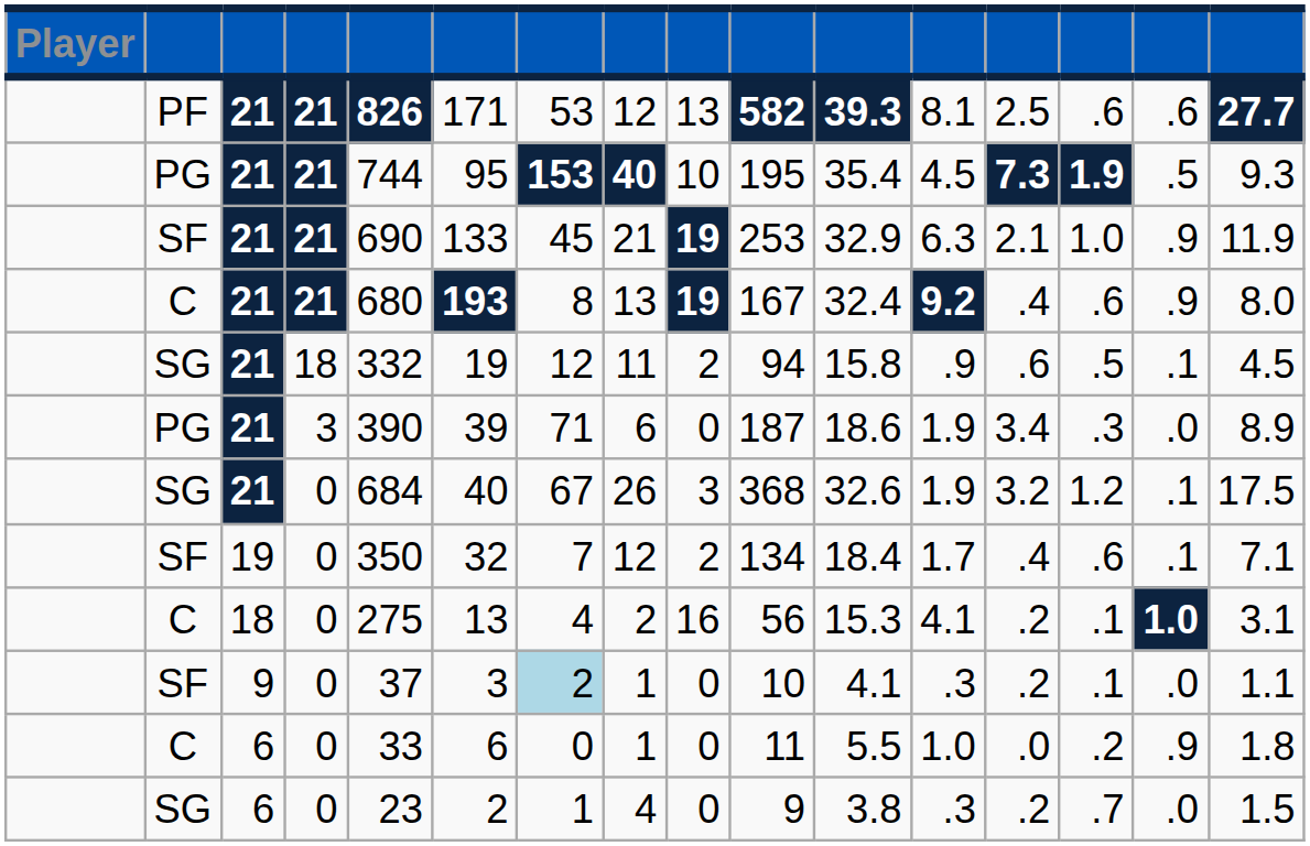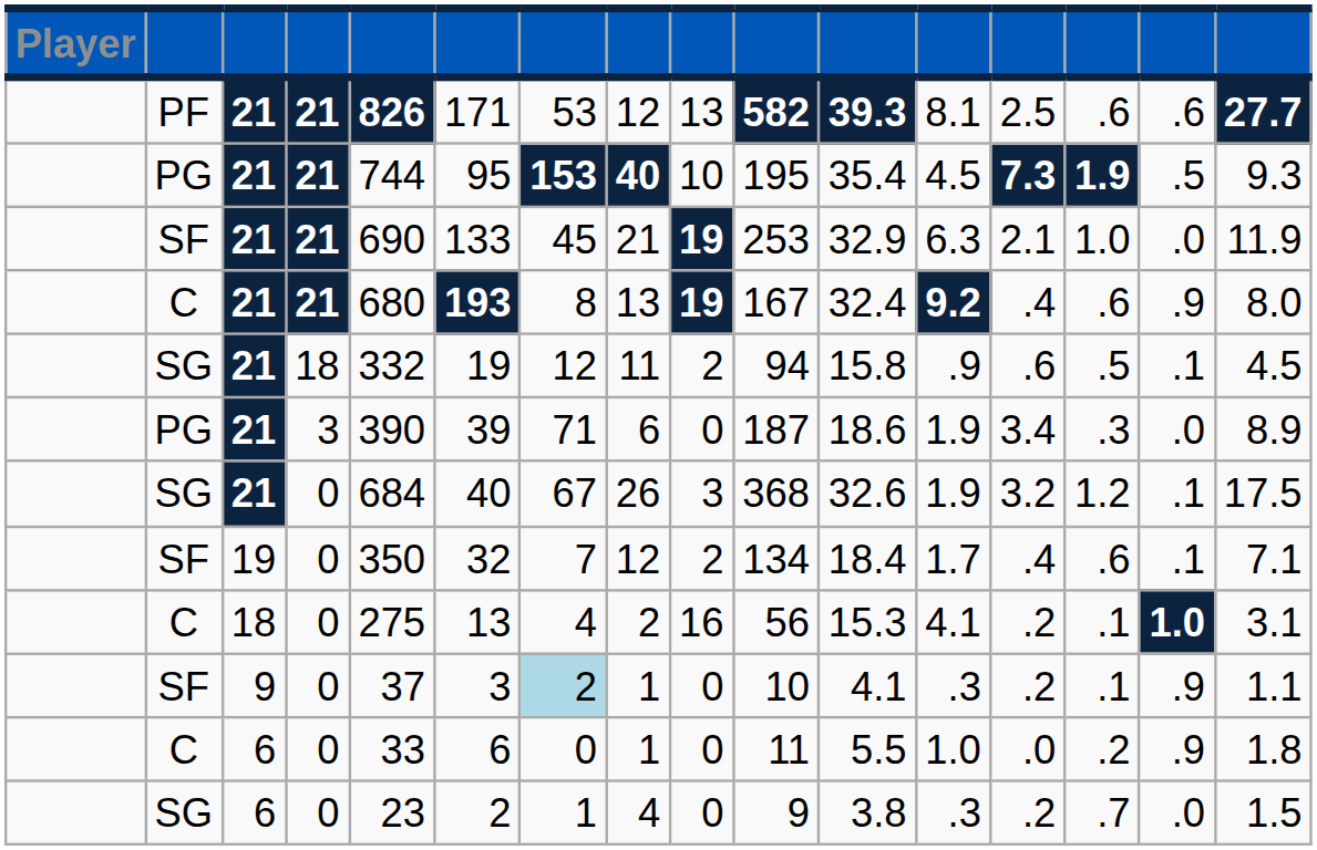SF / 21 | column 15: .9 -> .0
SF / 9 | column 15: .0 -> .9
